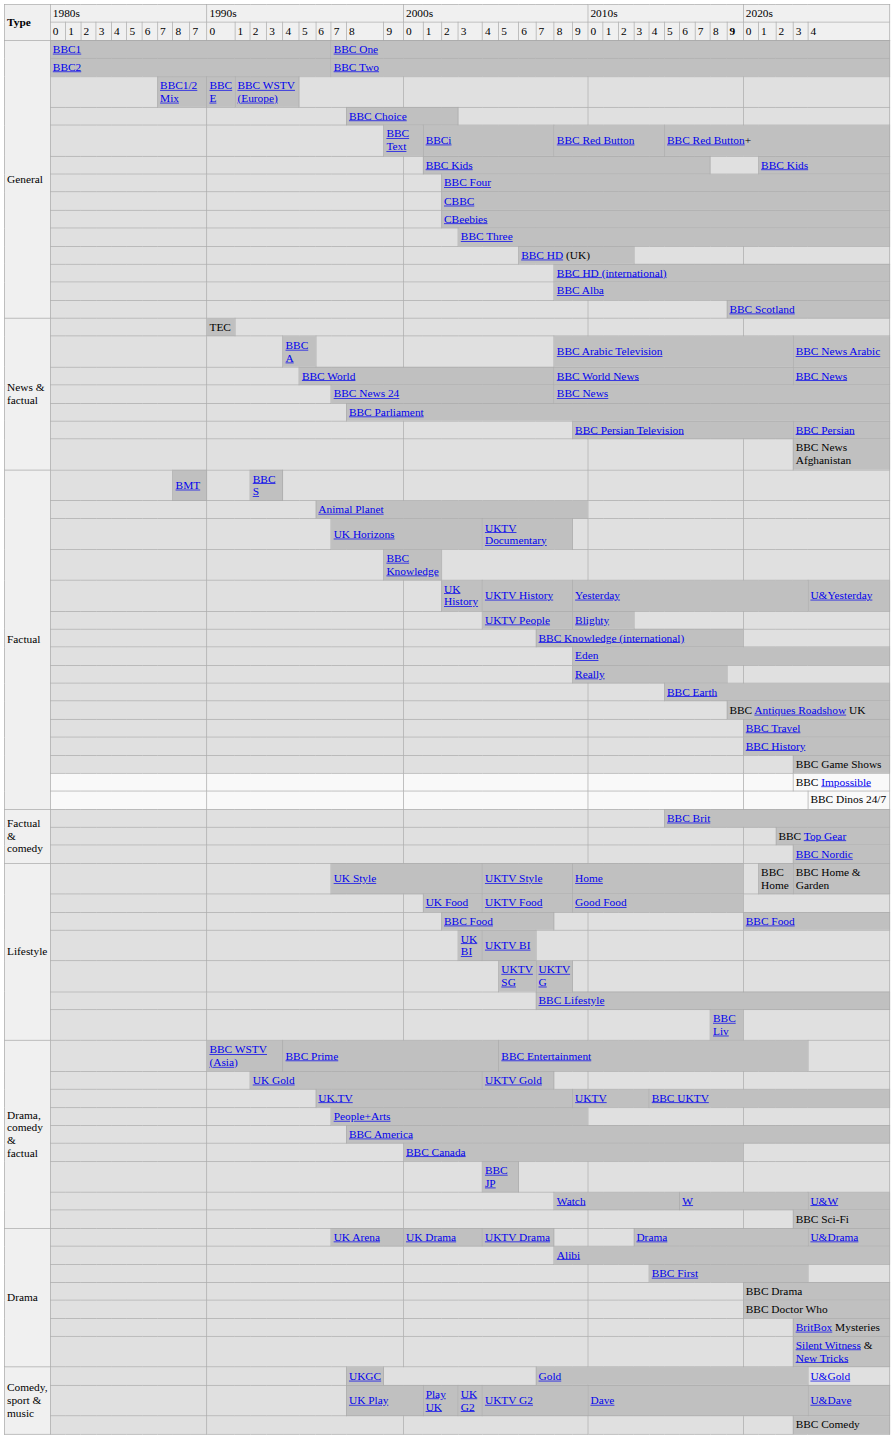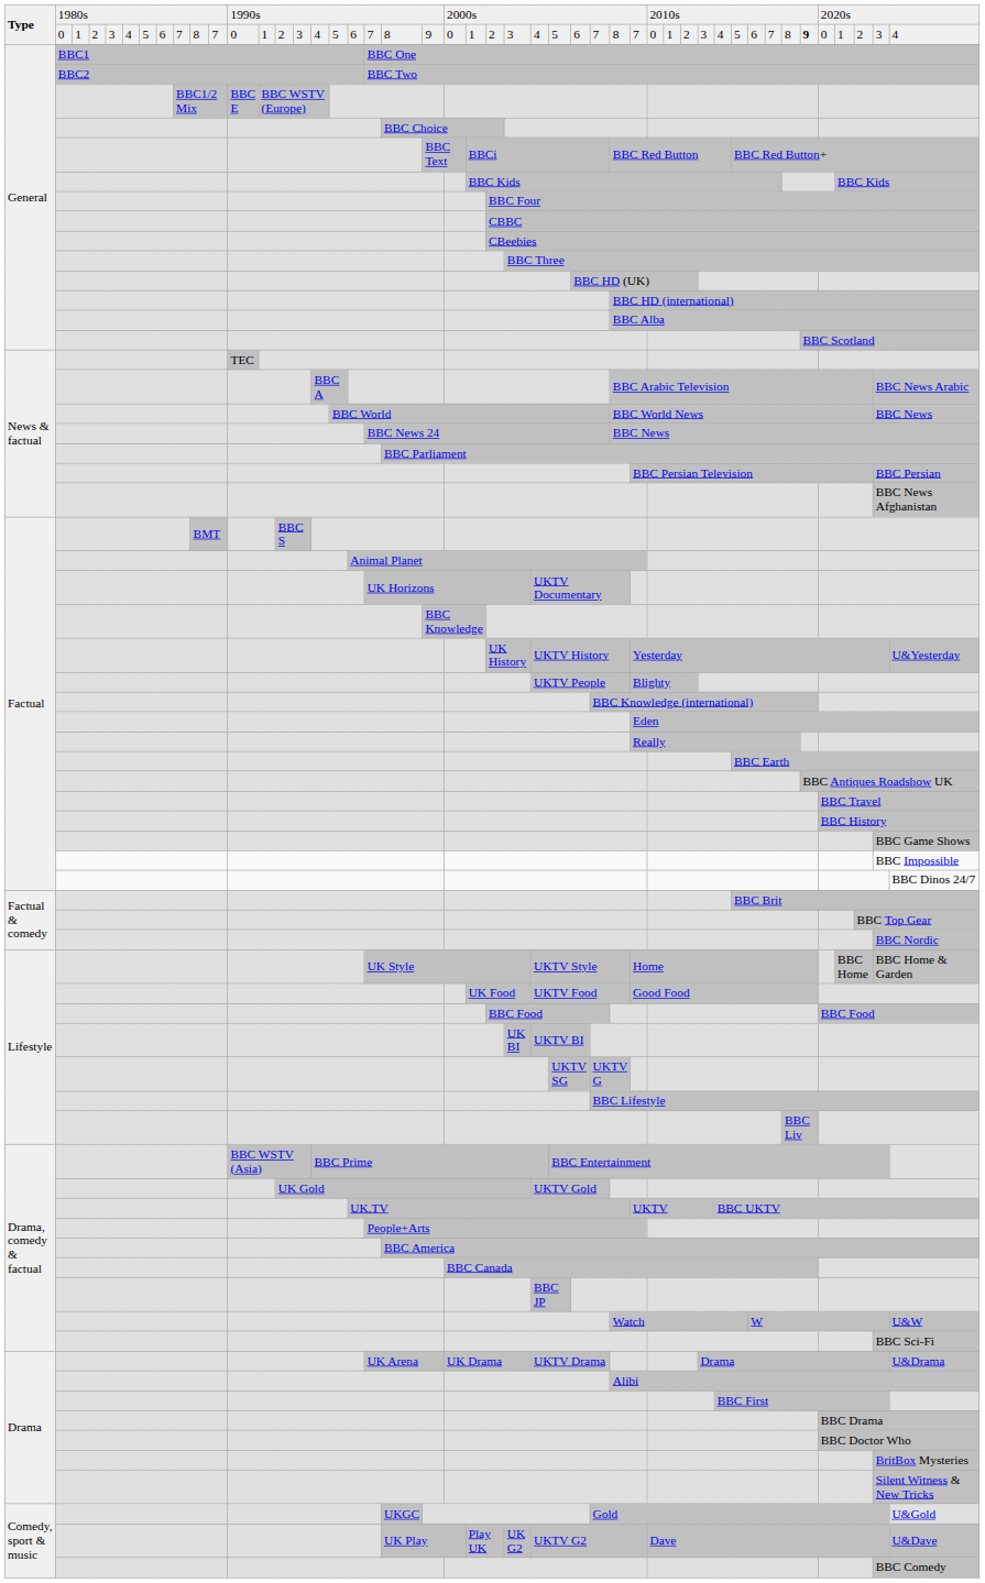Type / 0 | column 31: 9 -> 7
